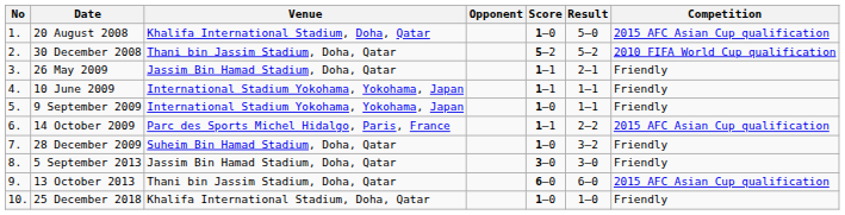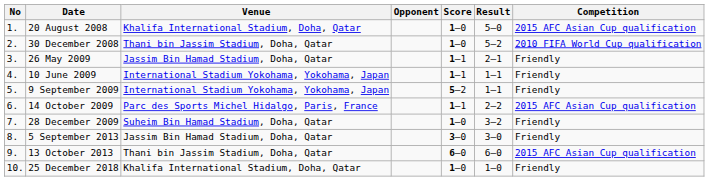30 December 2008 | Score: 5–2 -> 1–0
9 September 2009 | Score: 1–0 -> 5–2
